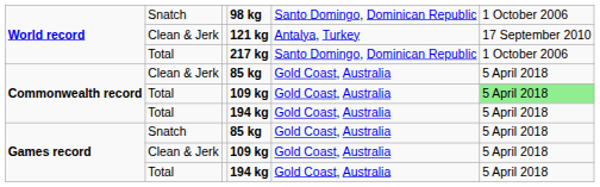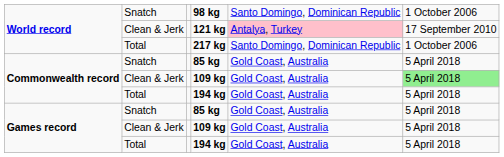121 kg | column 5: no background -> pink background
Commonwealth record / 85 kg | column 2: Clean & Jerk -> Snatch
Commonwealth record / 109 kg | column 2: Total -> Clean & Jerk
